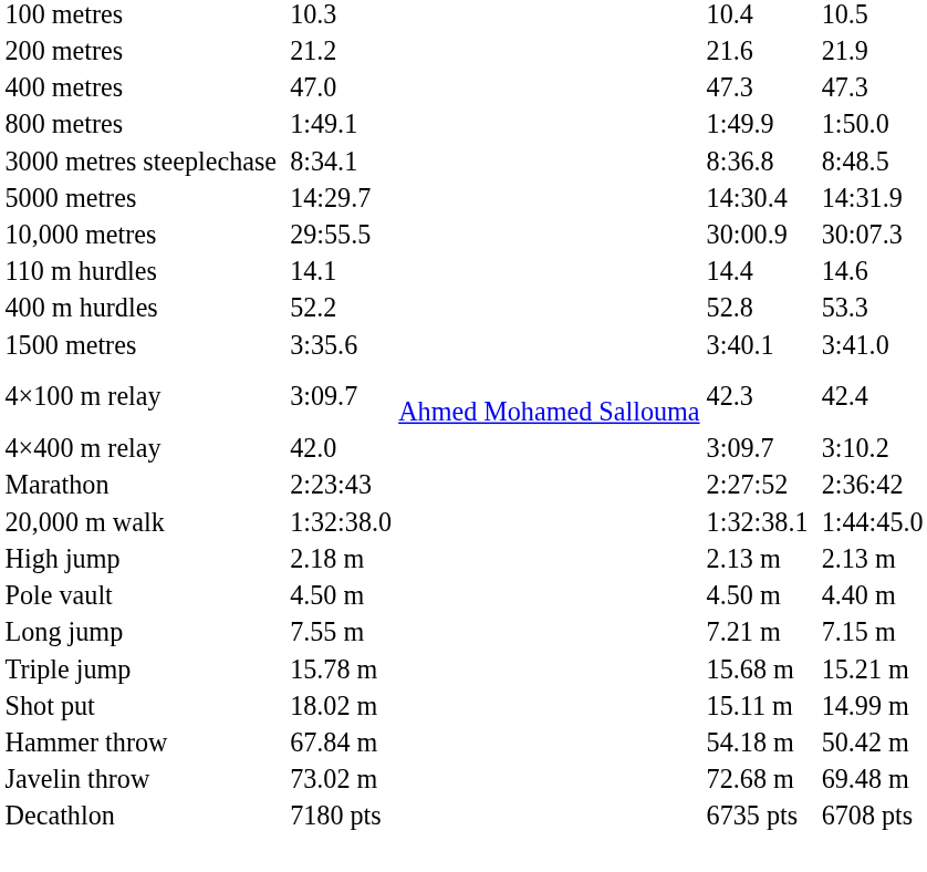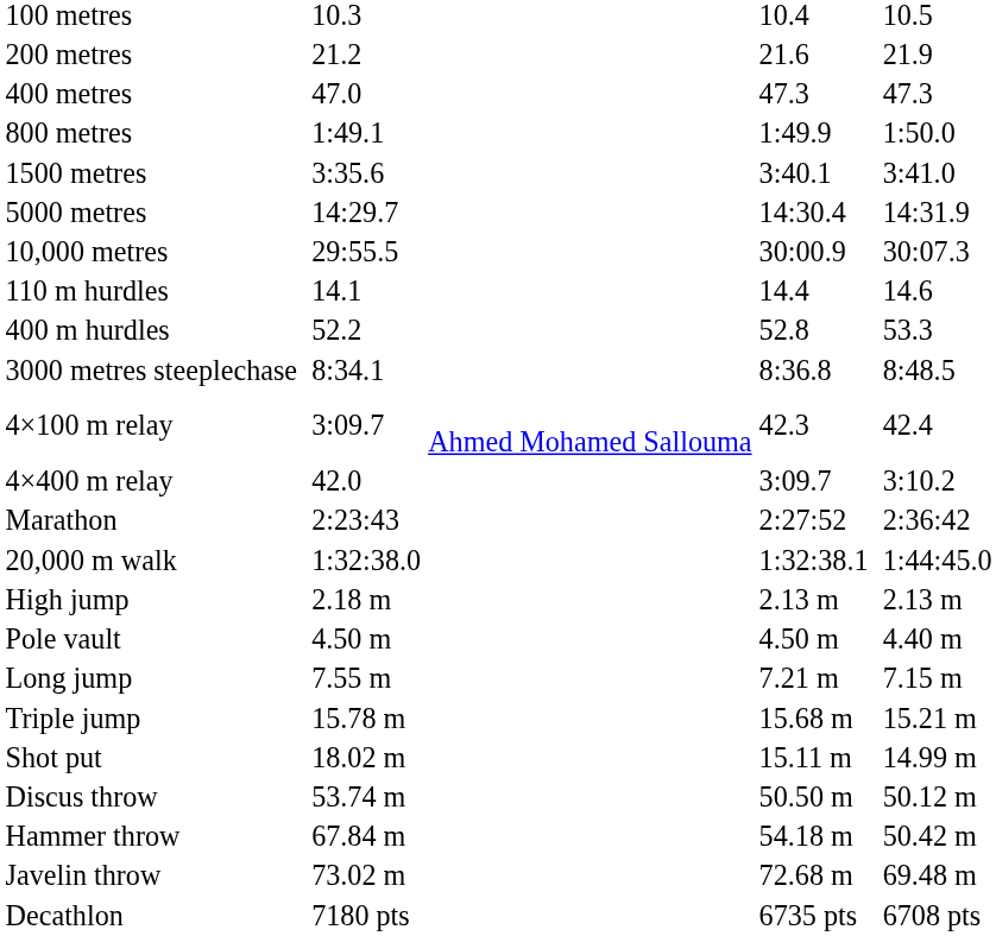rows swapped: 1500 metres <-> 3000 metres steeplechase
+ row: Discus throw | 53.74 m | 50.50 m | 50.12 m
